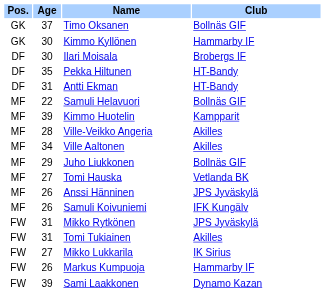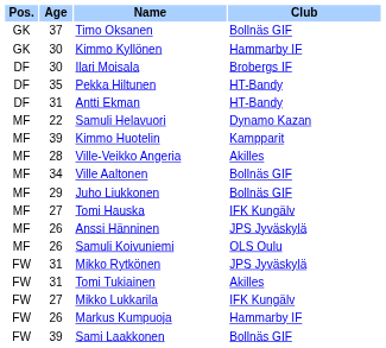Samuli Helavuori | Club: Bollnäs GIF -> Dynamo Kazan
Ville Aaltonen | Club: Akilles -> Bollnäs GIF
Tomi Hauska | Club: Vetlanda BK -> IFK Kungälv
Samuli Koivuniemi | Club: IFK Kungälv -> OLS Oulu
Mikko Lukkarila | Club: IK Sirius -> IFK Kungälv
Sami Laakkonen | Club: Dynamo Kazan -> Bollnäs GIF
